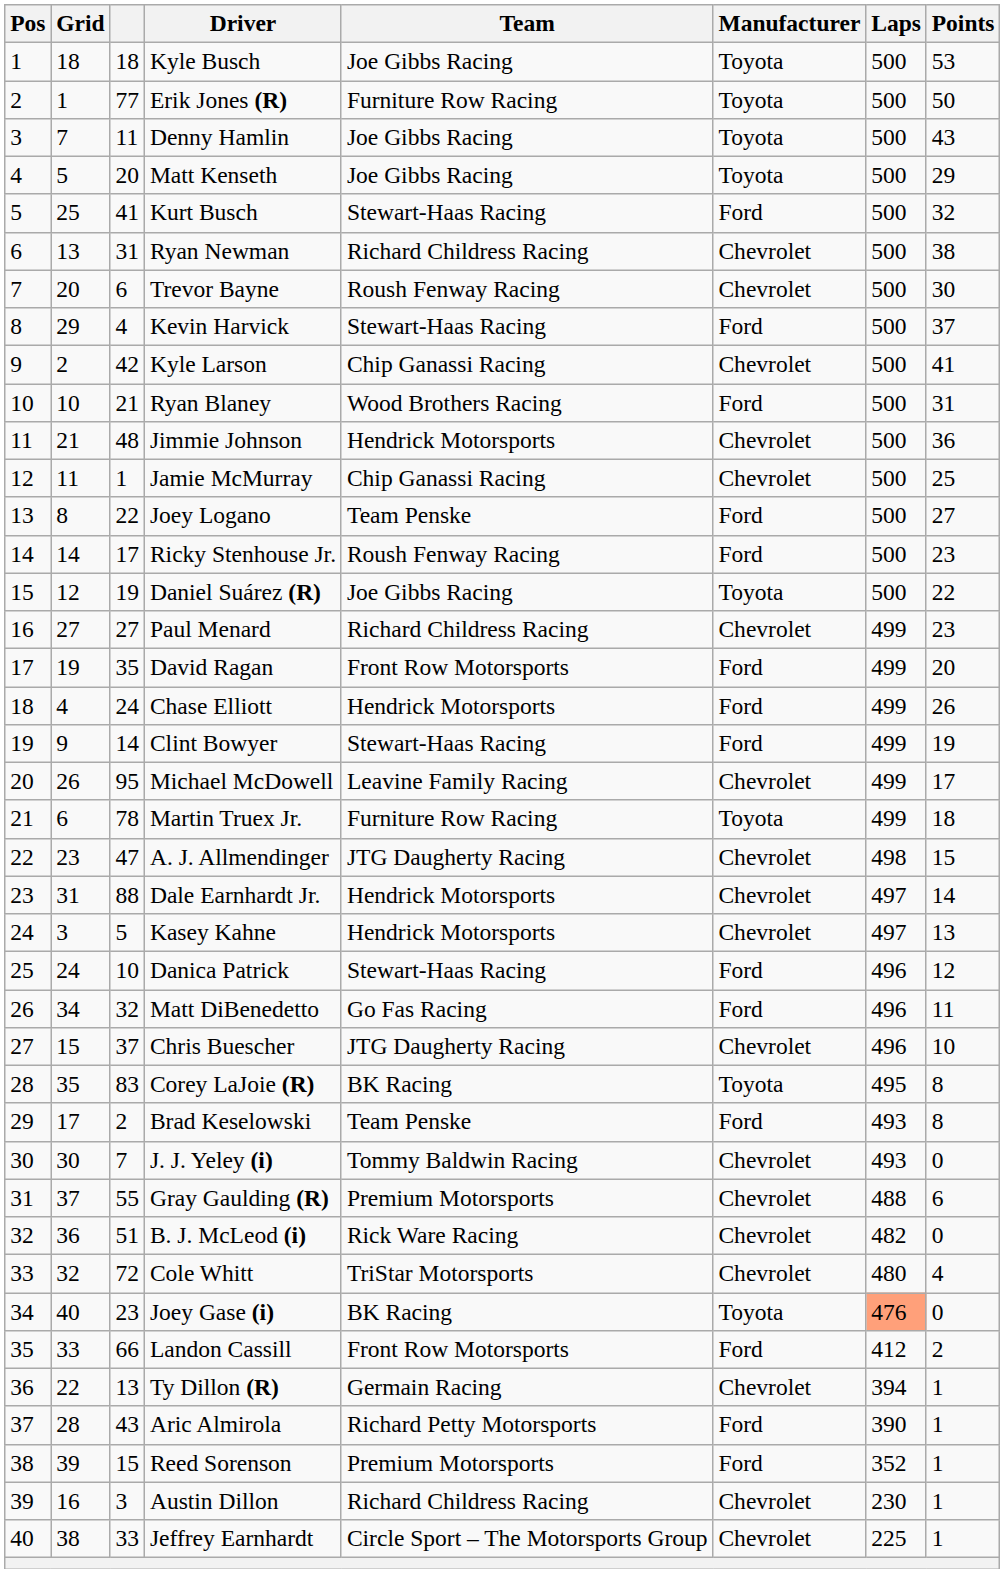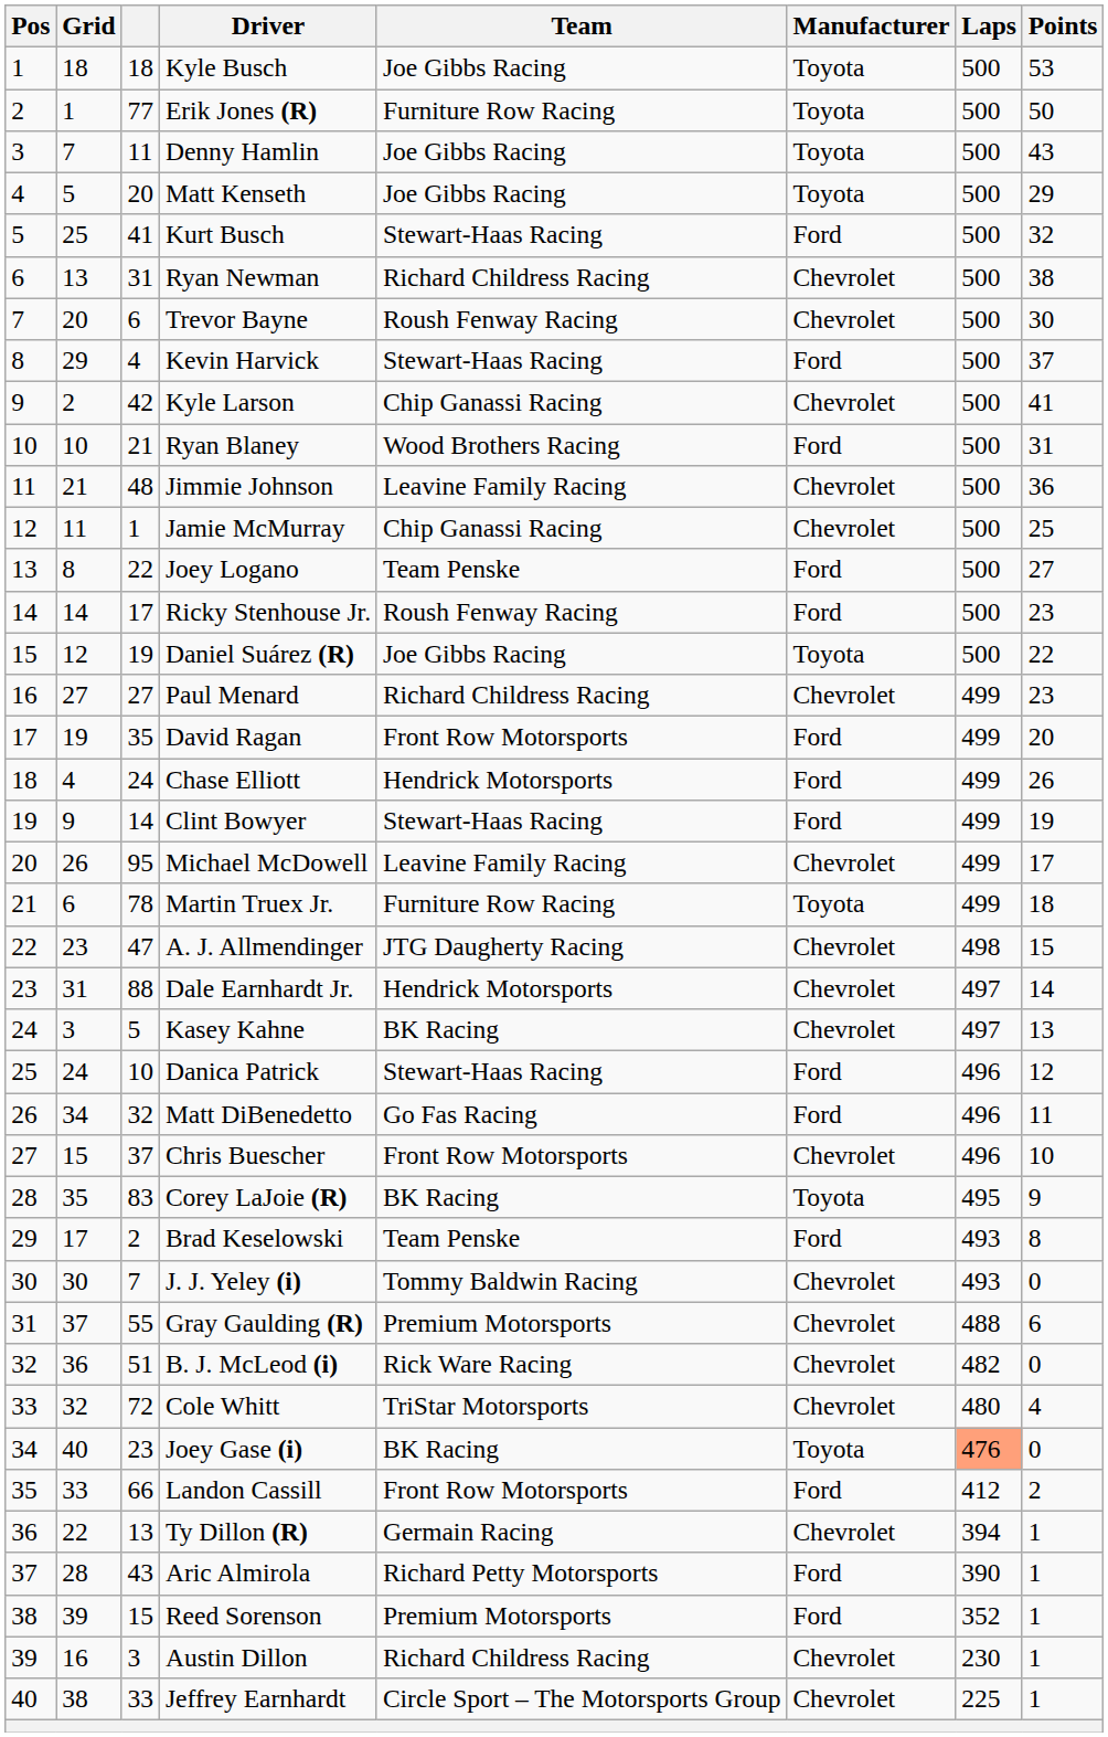Jimmie Johnson | Team: Hendrick Motorsports -> Leavine Family Racing
Kasey Kahne | Team: Hendrick Motorsports -> BK Racing
Chris Buescher | Team: JTG Daugherty Racing -> Front Row Motorsports
Corey LaJoie (R) | Points: 8 -> 9
